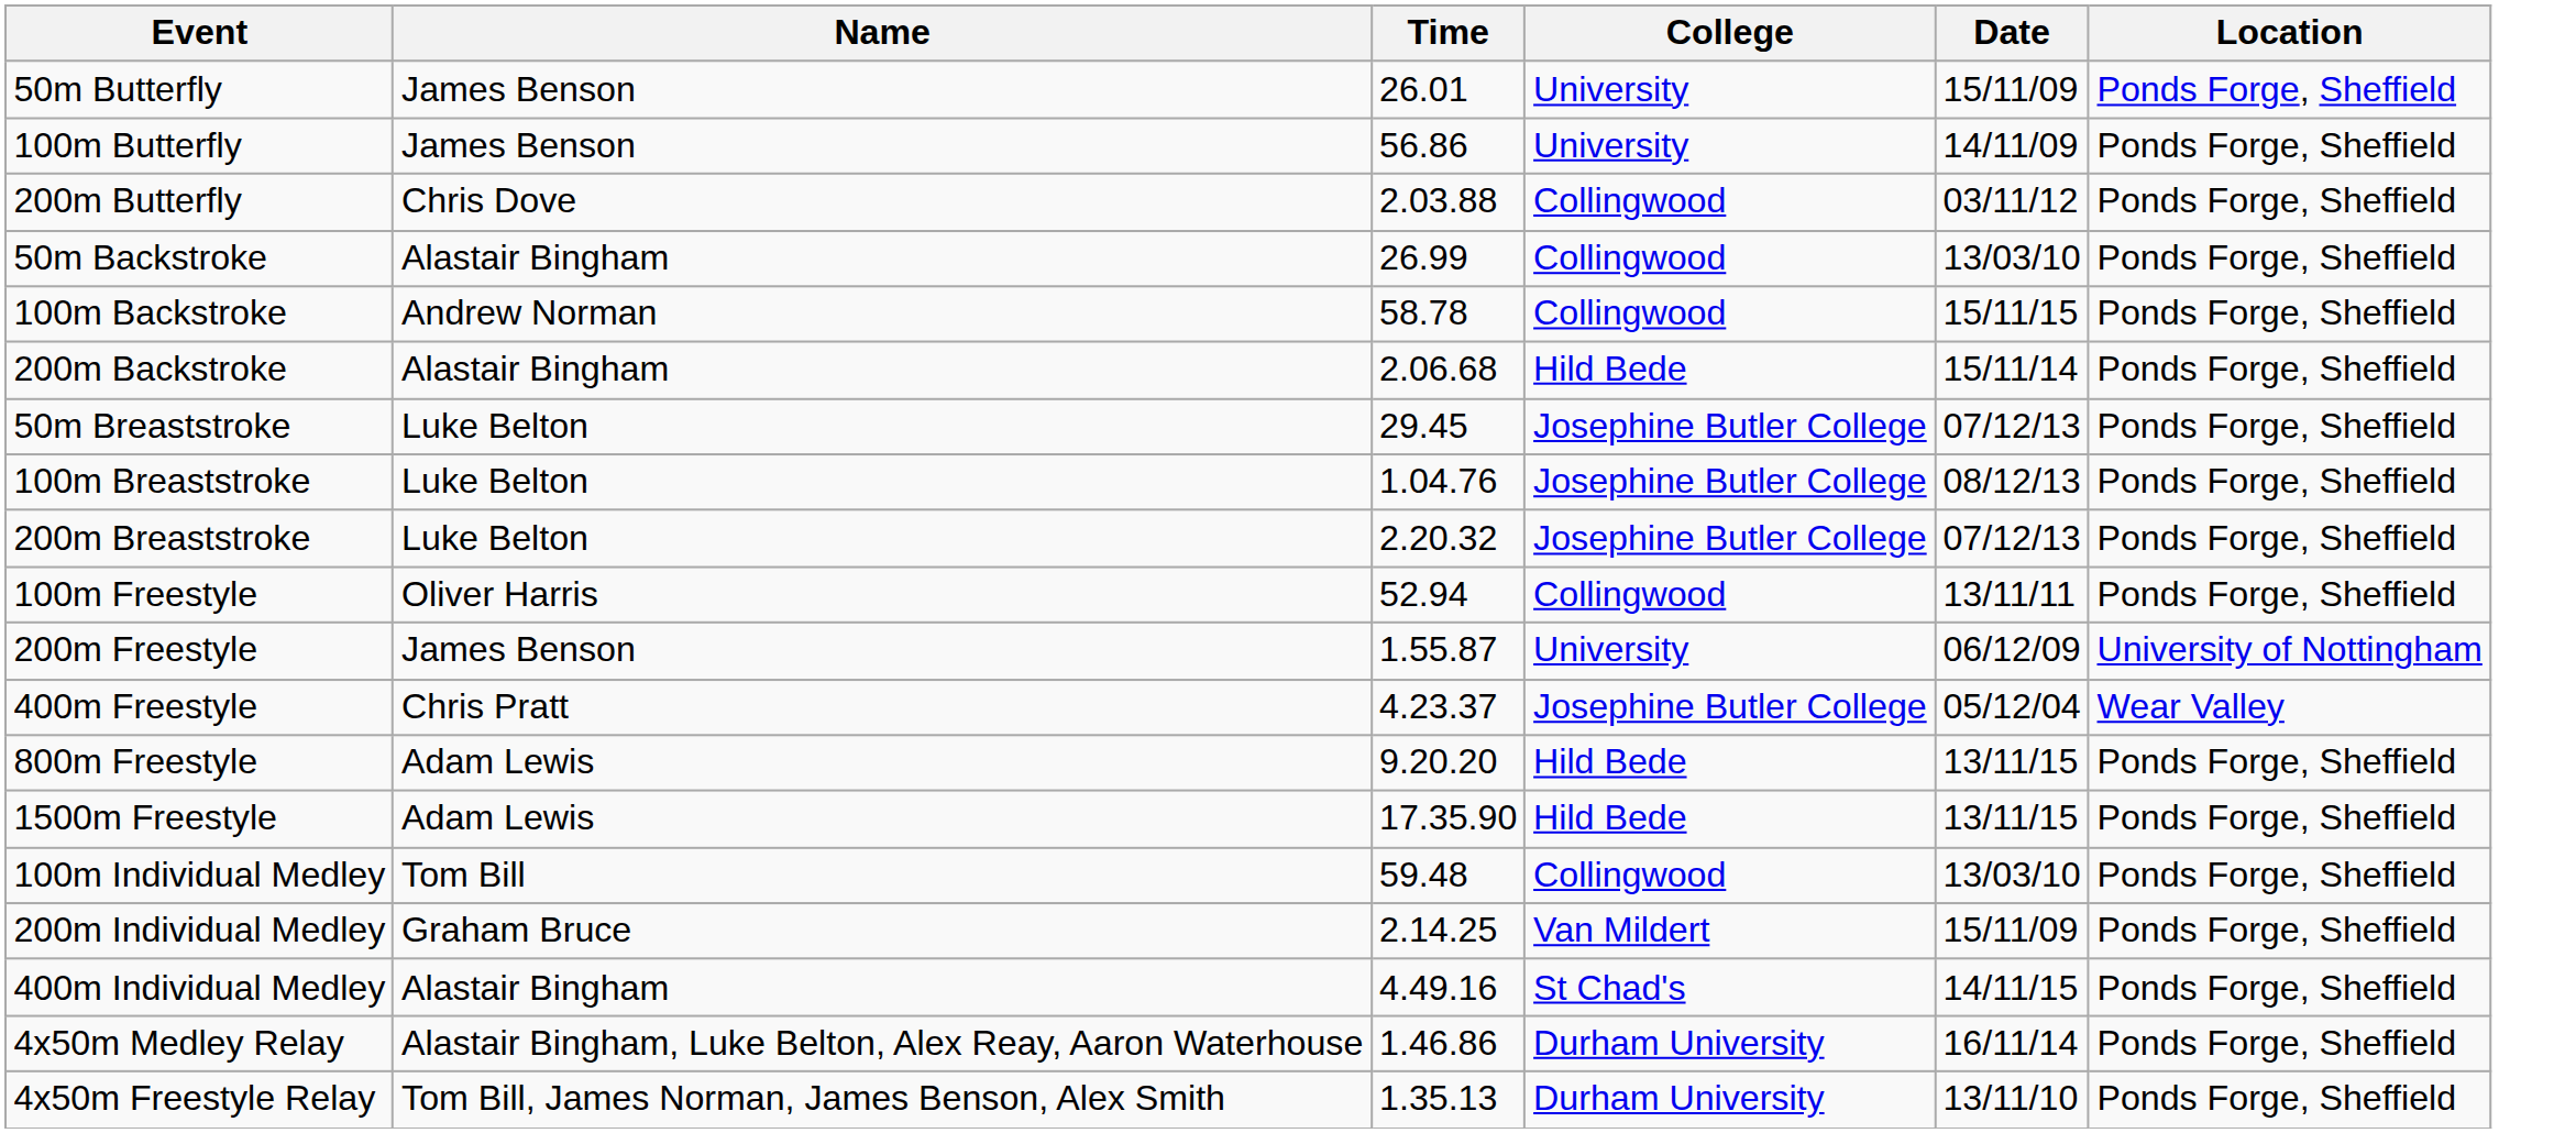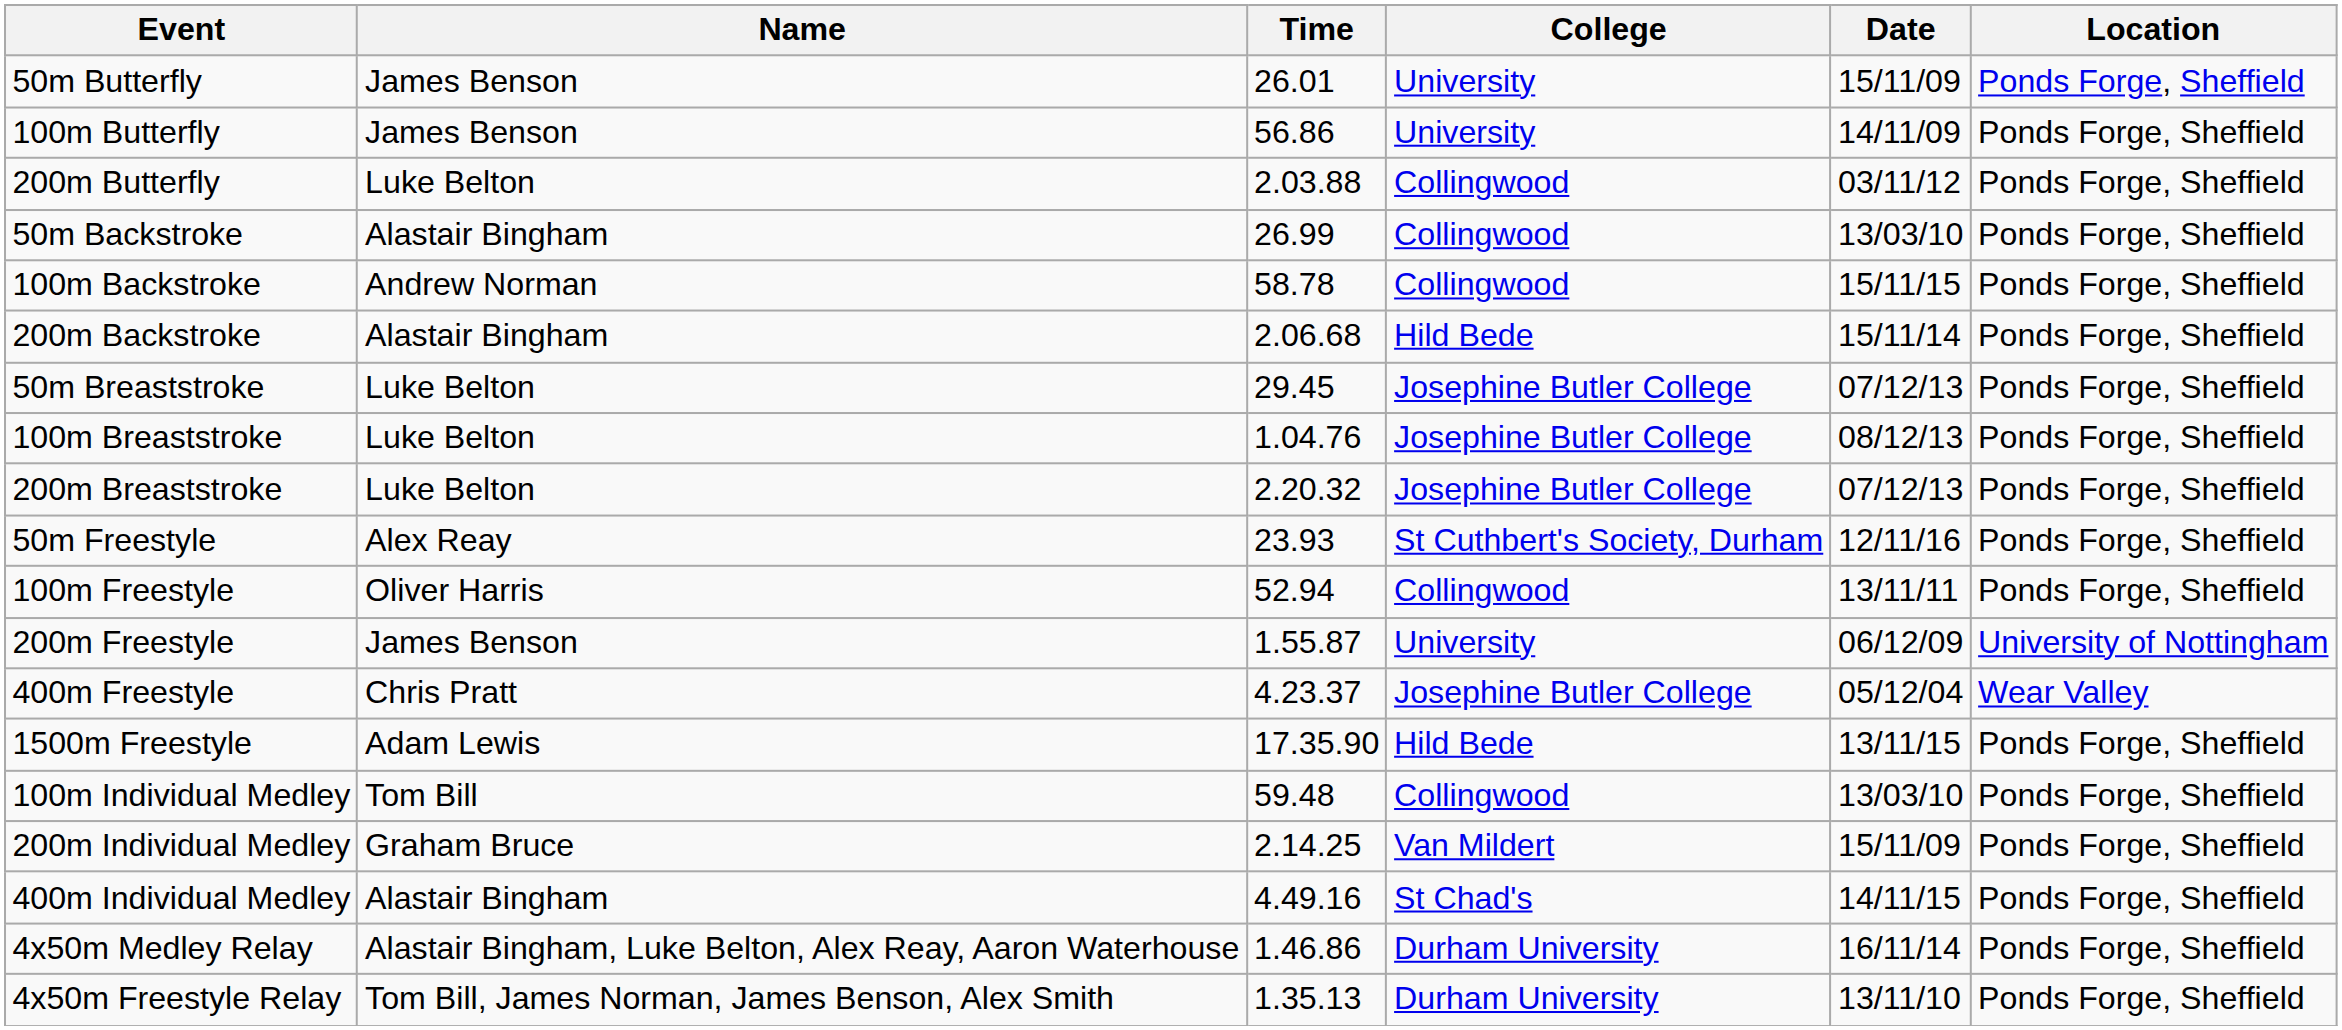200m Butterfly | Name: Chris Dove -> Luke Belton
+ row: 50m Freestyle | Alex Reay | 23.93 | St Cuthbert's Society, Durham | 12/11/16 | Ponds Forge, Sheffield
- row: 800m Freestyle | Adam Lewis | 9.20.20 | Hild Bede | 13/11/15 | Ponds Forge, Sheffield
